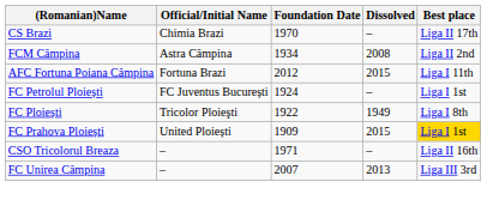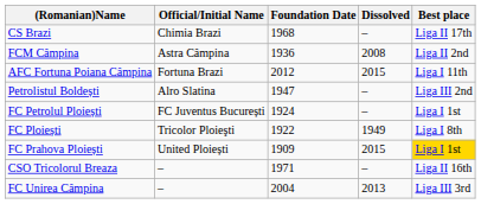CS Brazi | Foundation Date: 1970 -> 1968
FCM Câmpina | Foundation Date: 1934 -> 1936
+ row: Petrolistul Boldești | Alro Slatina | 1947 | – | Liga III 2nd
FC Unirea Câmpina | Foundation Date: 2007 -> 2004
